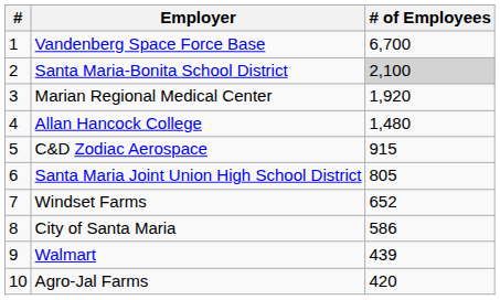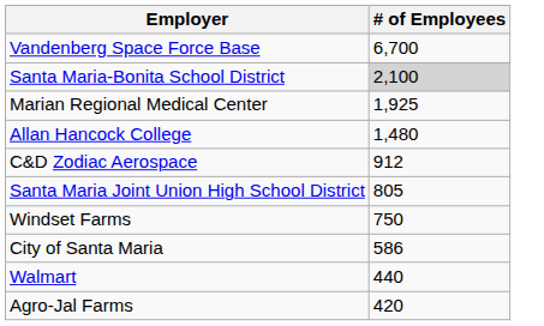- column: # | 1 | 2 | 3 | 4 | 5 | 6 | 7 | 8 | 9 | 10
Marian Regional Medical Center | # of Employees: 1,920 -> 1,925
C&D Zodiac Aerospace | # of Employees: 915 -> 912
Windset Farms | # of Employees: 652 -> 750
Walmart | # of Employees: 439 -> 440
